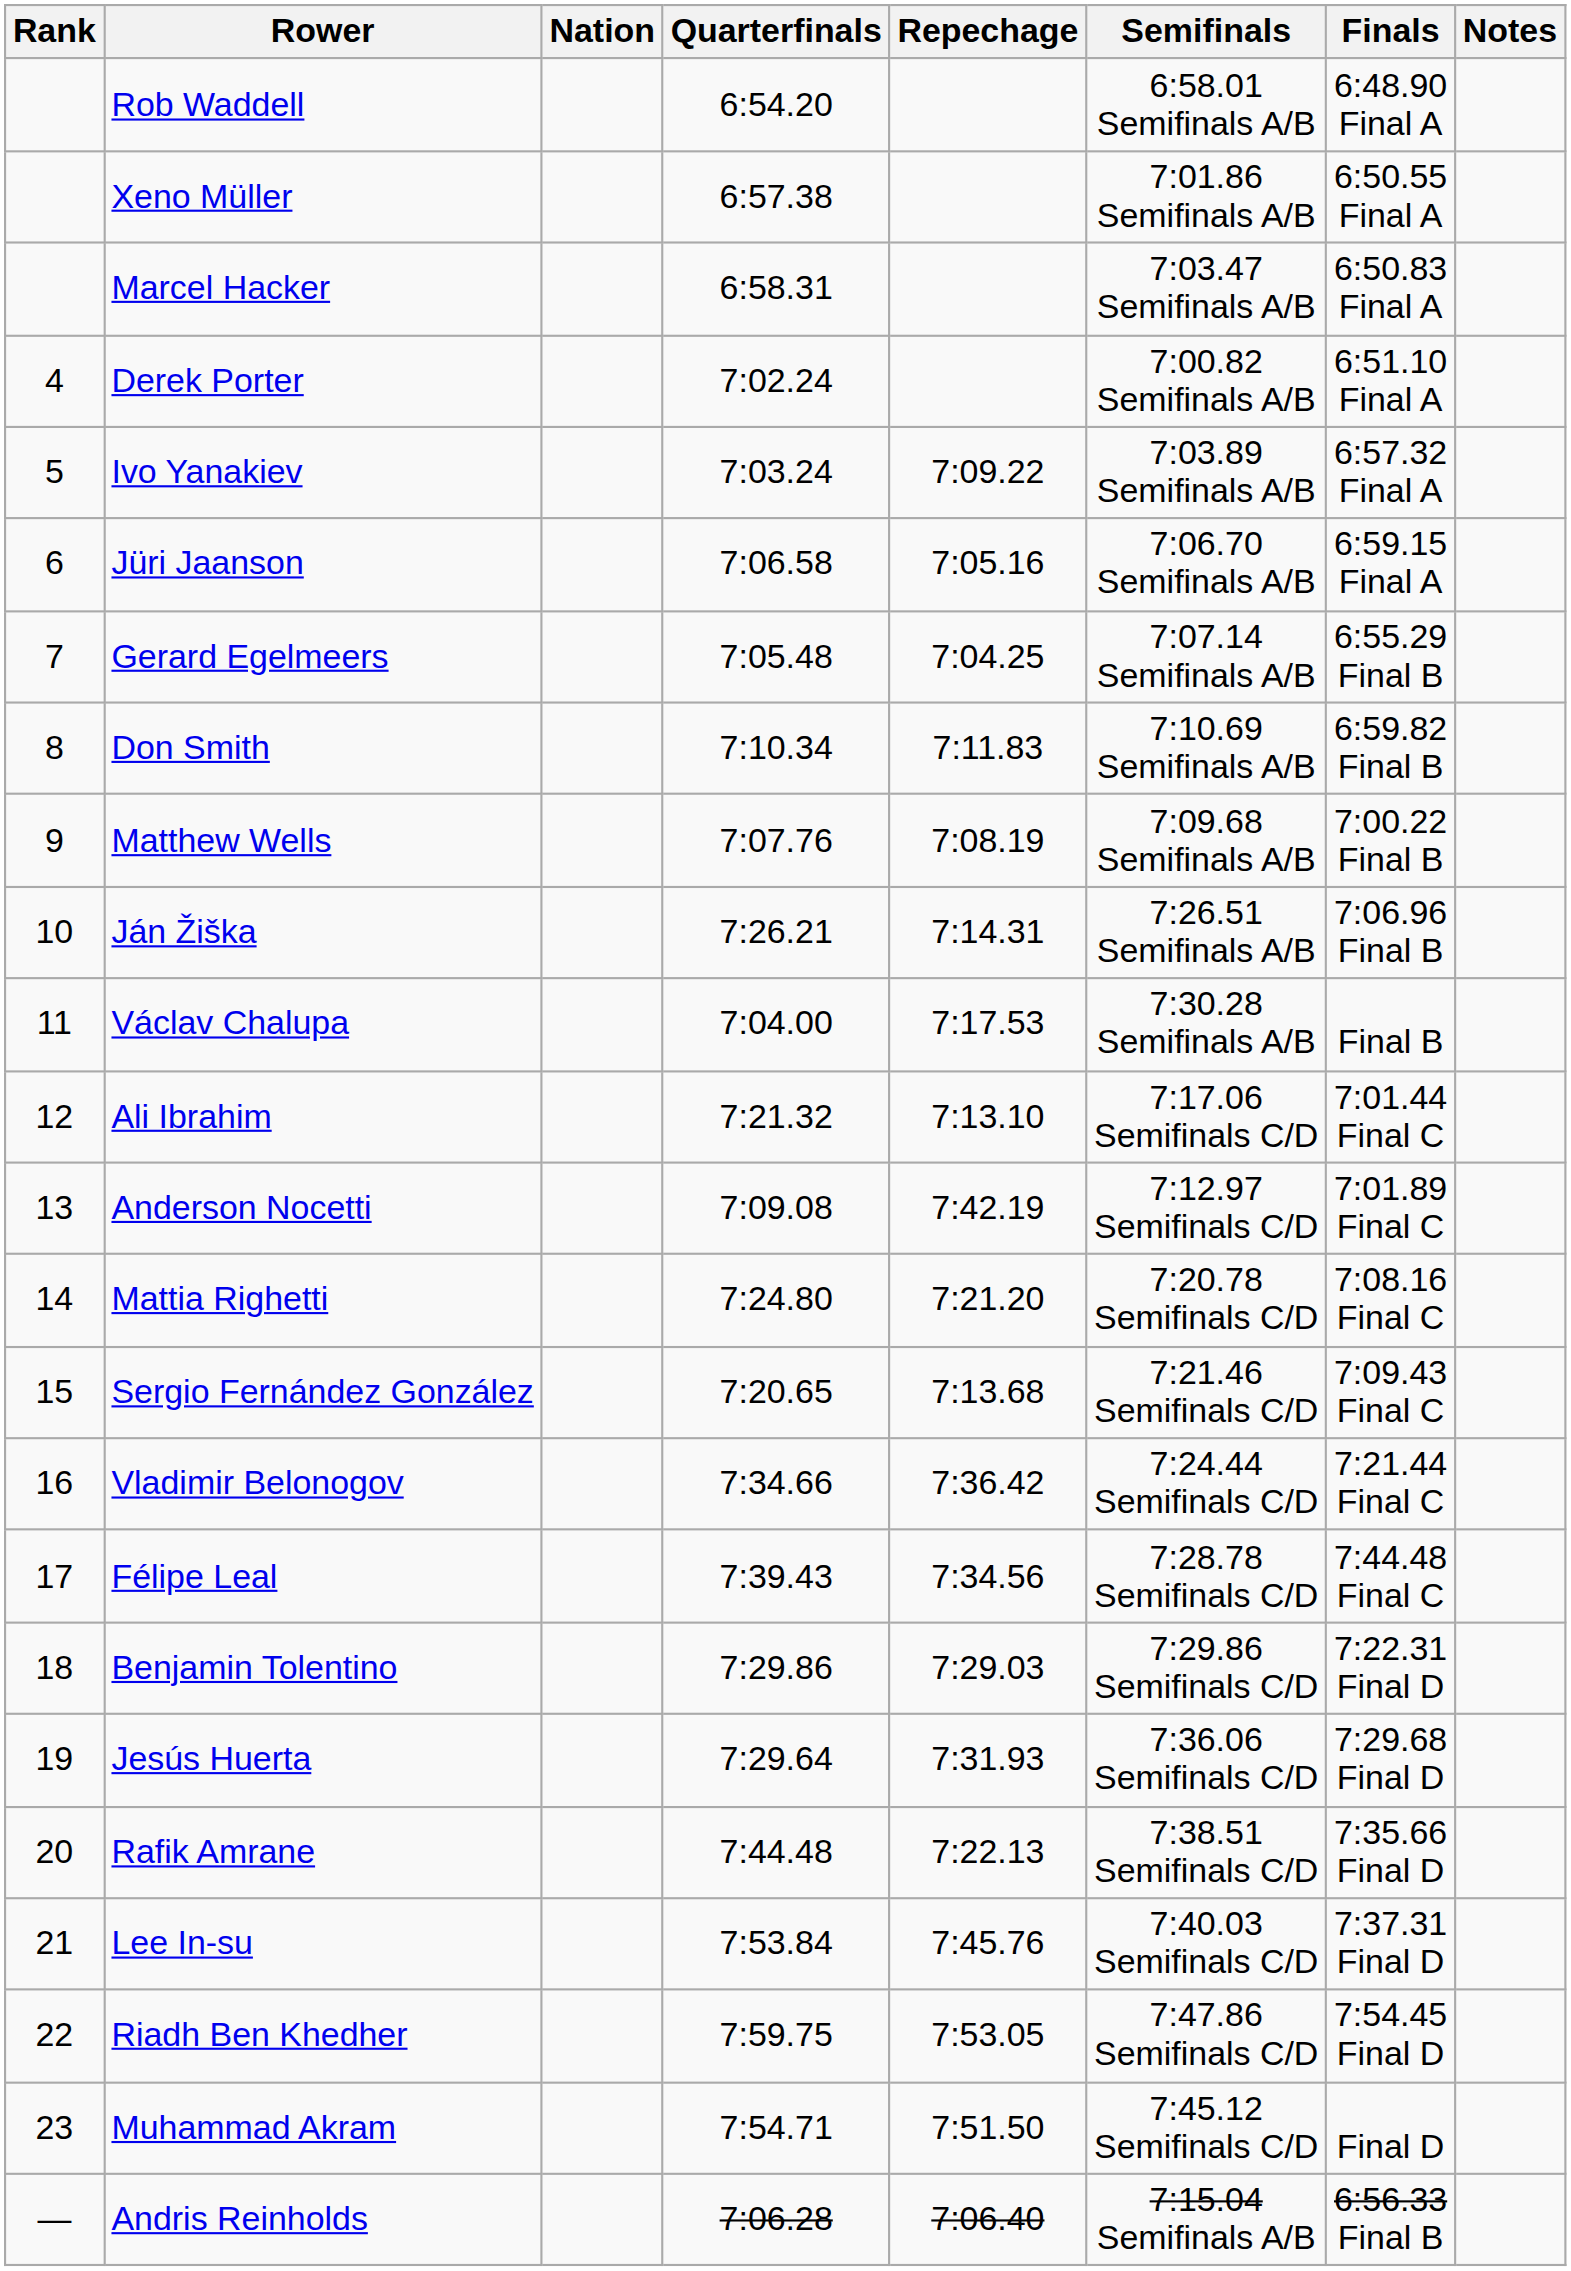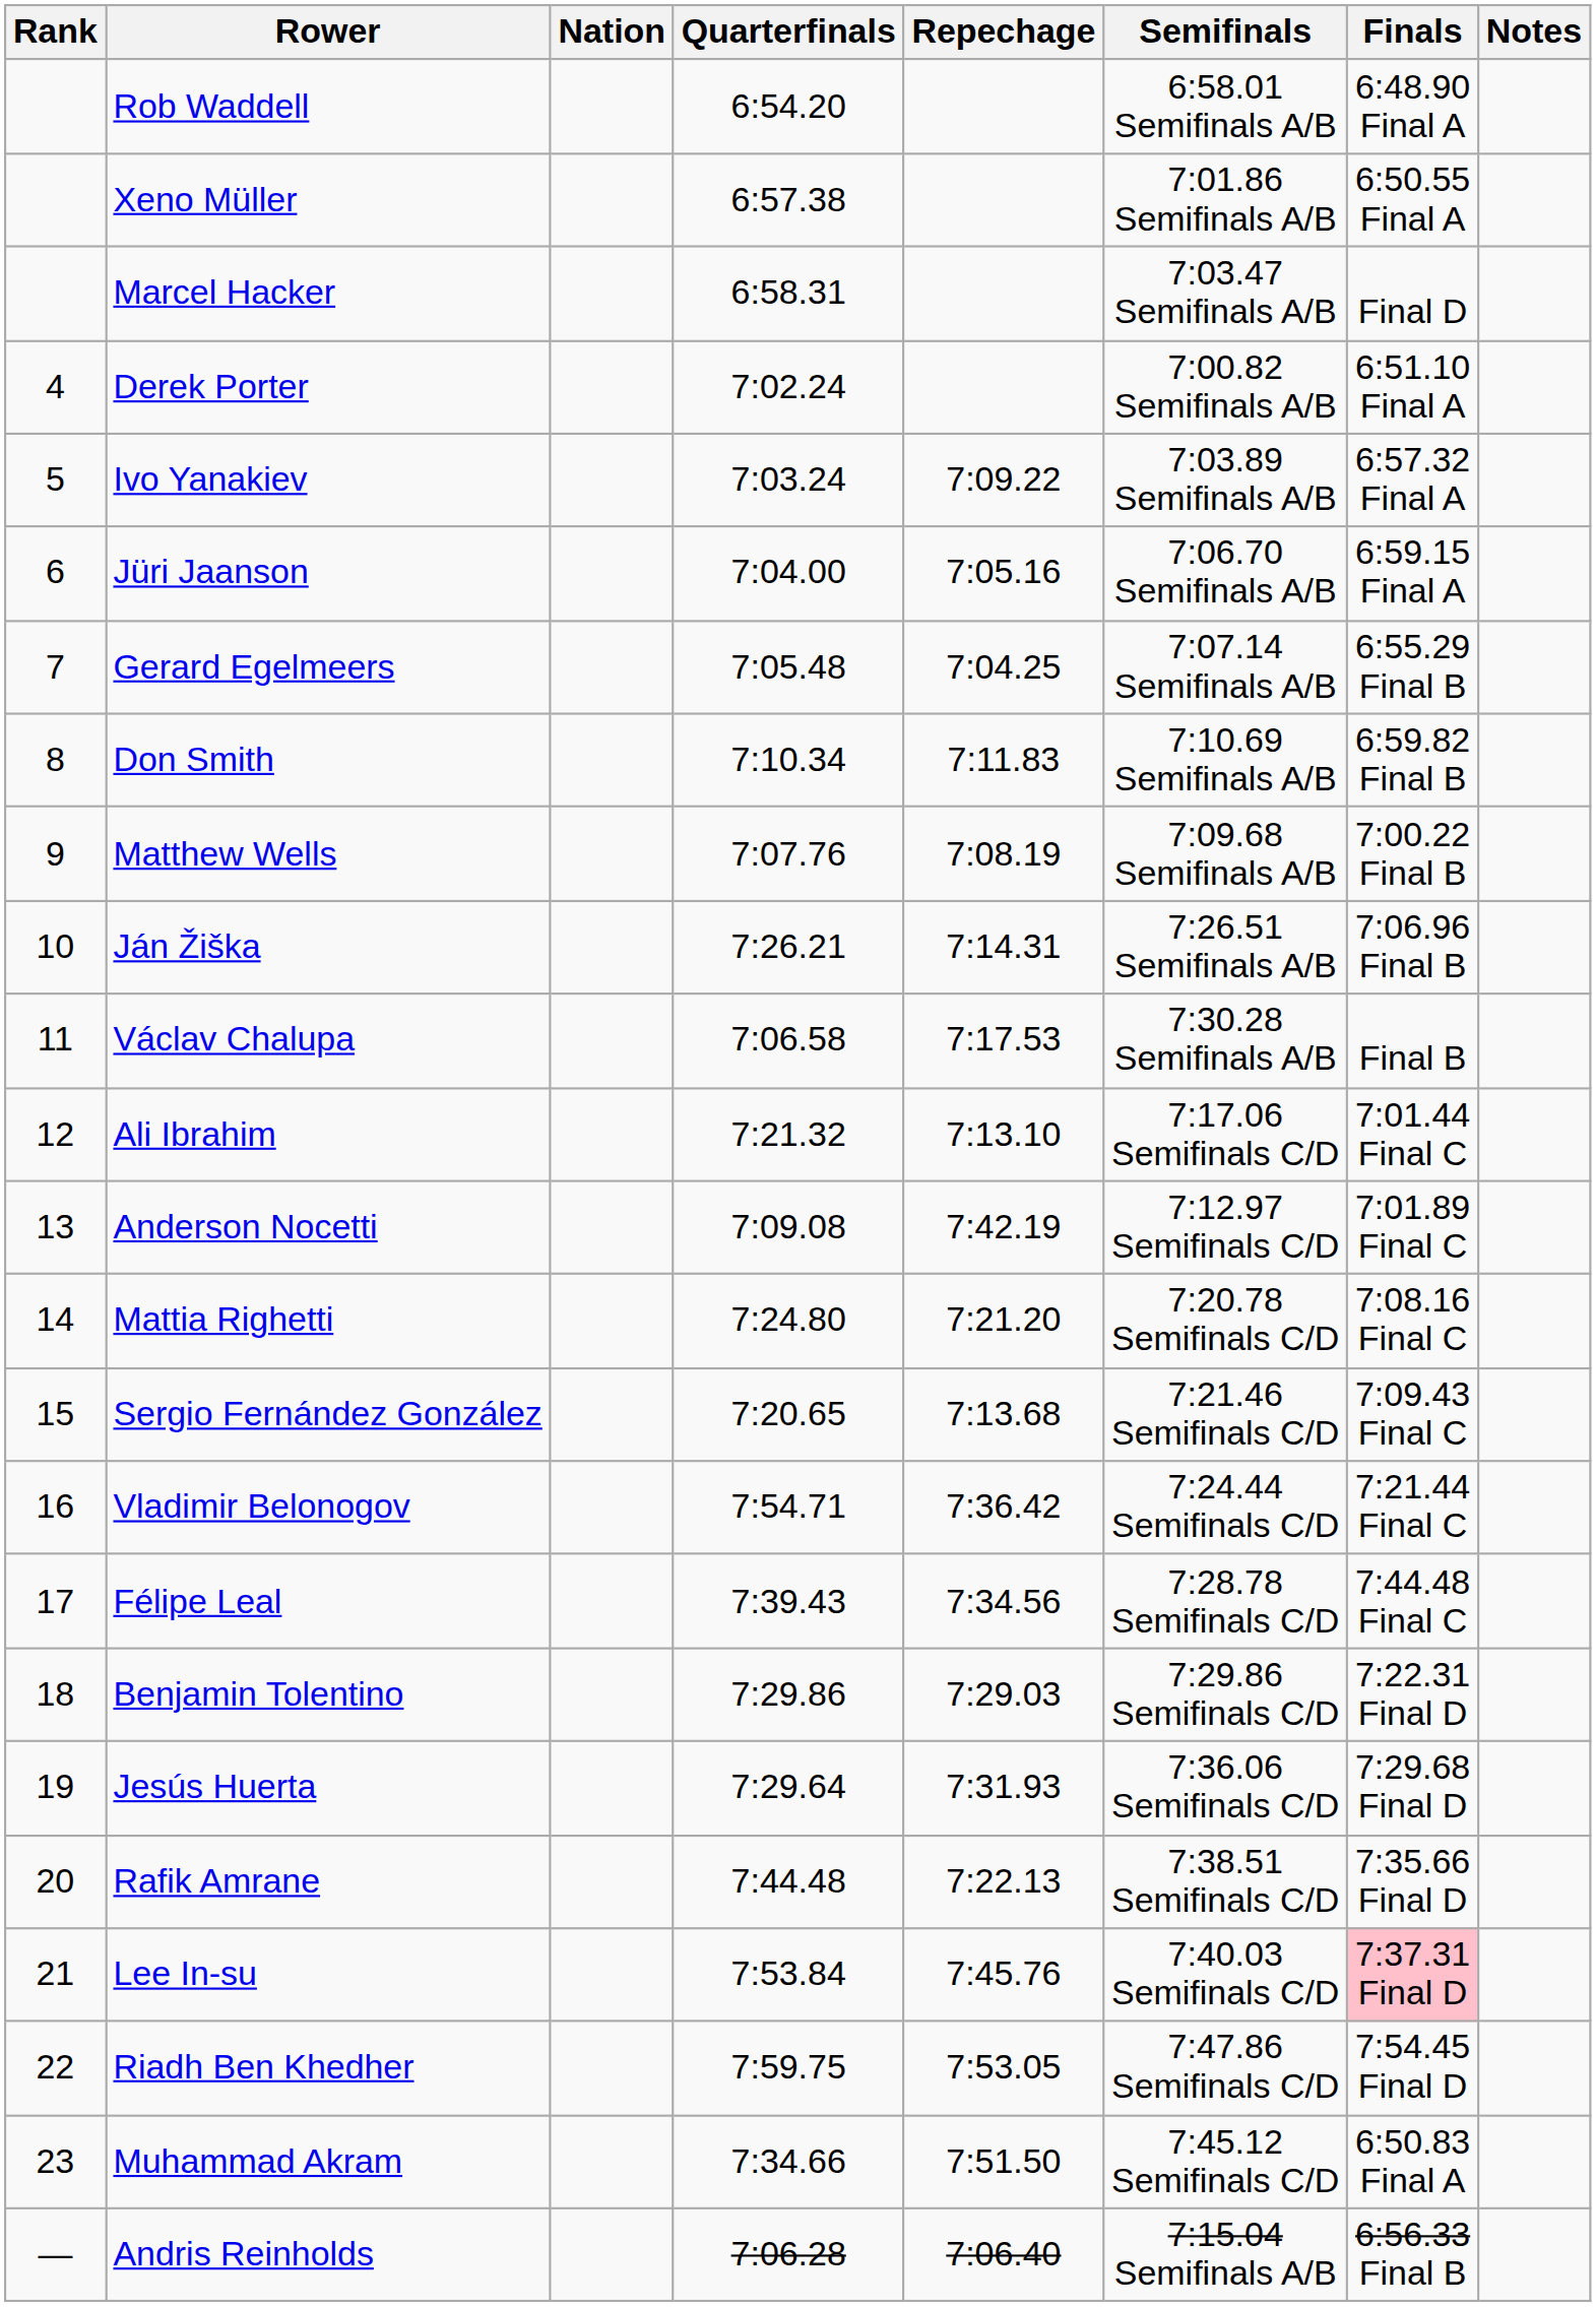Marcel Hacker | Finals: 6:50.83 Final A -> Final D
Jüri Jaanson | Quarterfinals: 7:06.58 -> 7:04.00
Václav Chalupa | Quarterfinals: 7:04.00 -> 7:06.58
Vladimir Belonogov | Quarterfinals: 7:34.66 -> 7:54.71
Lee In-su | Finals: no background -> pink background
Muhammad Akram | Quarterfinals: 7:54.71 -> 7:34.66
Muhammad Akram | Finals: Final D -> 6:50.83 Final A
